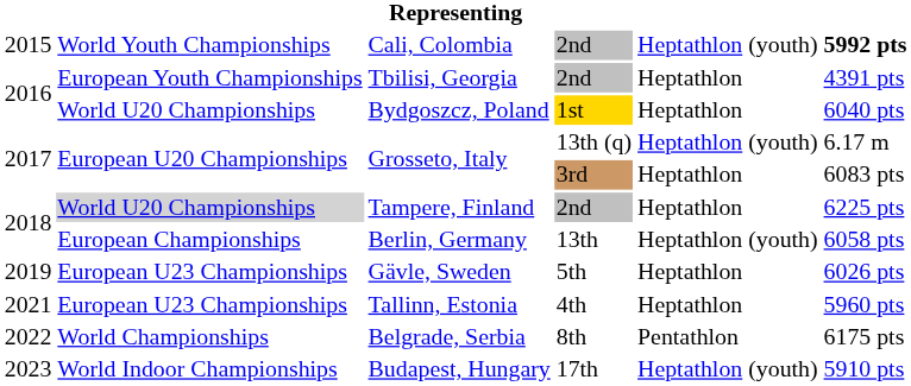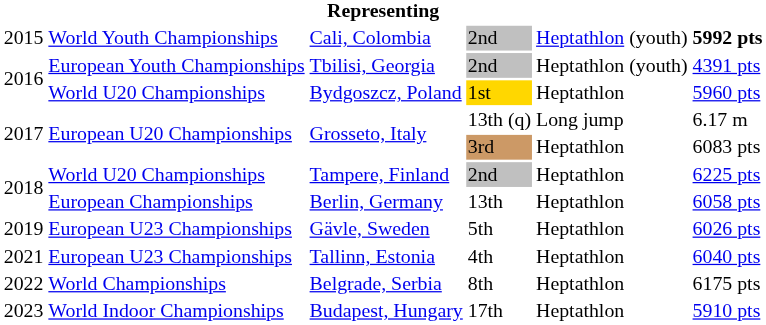Tbilisi, Georgia | column 5: Heptathlon -> Heptathlon (youth)
Bydgoszcz, Poland | column 6: 6040 pts -> 5960 pts
Grosseto, Italy / 13th (q) | column 5: Heptathlon (youth) -> Long jump
Tampere, Finland | column 2: lightgrey background -> no background
Berlin, Germany | column 5: Heptathlon (youth) -> Heptathlon
Tallinn, Estonia | column 6: 5960 pts -> 6040 pts
Belgrade, Serbia | column 5: Pentathlon -> Heptathlon
Budapest, Hungary | column 5: Heptathlon (youth) -> Heptathlon
